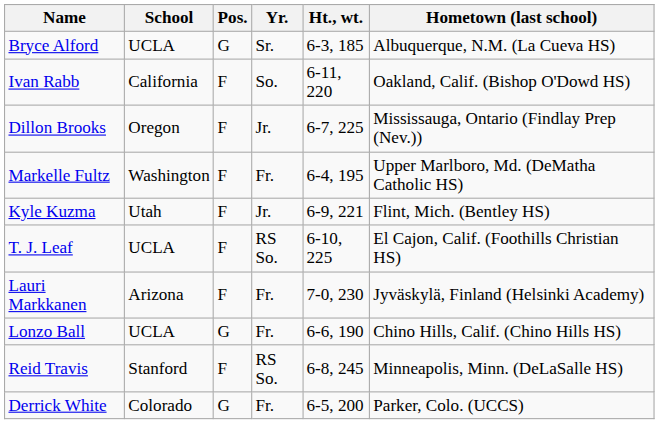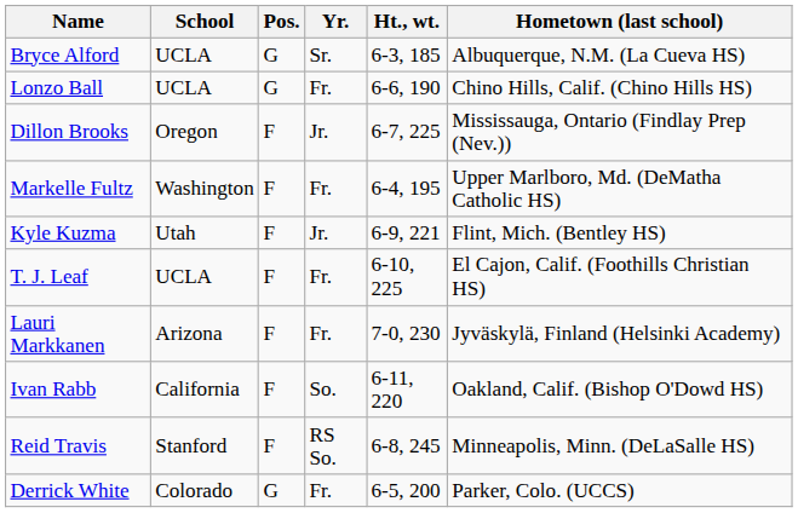rows swapped: Lonzo Ball <-> Ivan Rabb
T. J. Leaf | Yr.: RS So. -> Fr.
